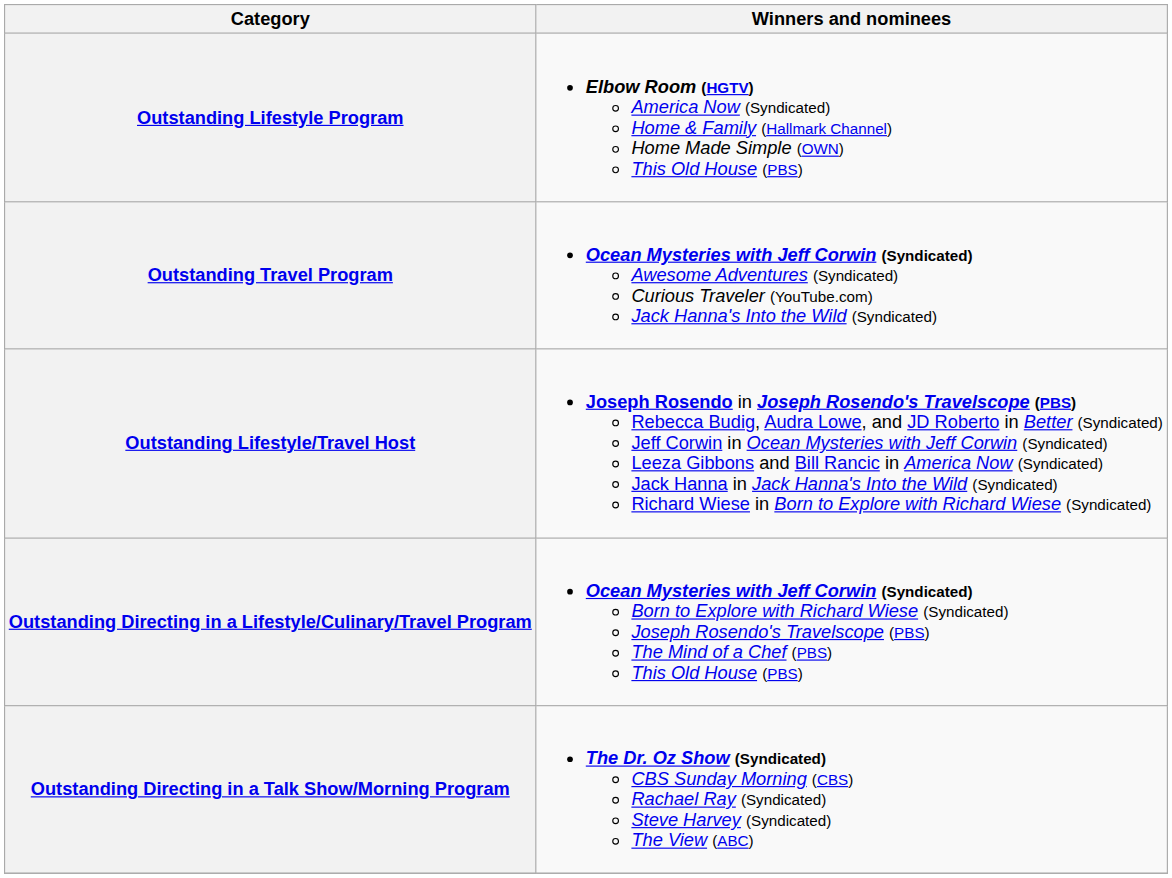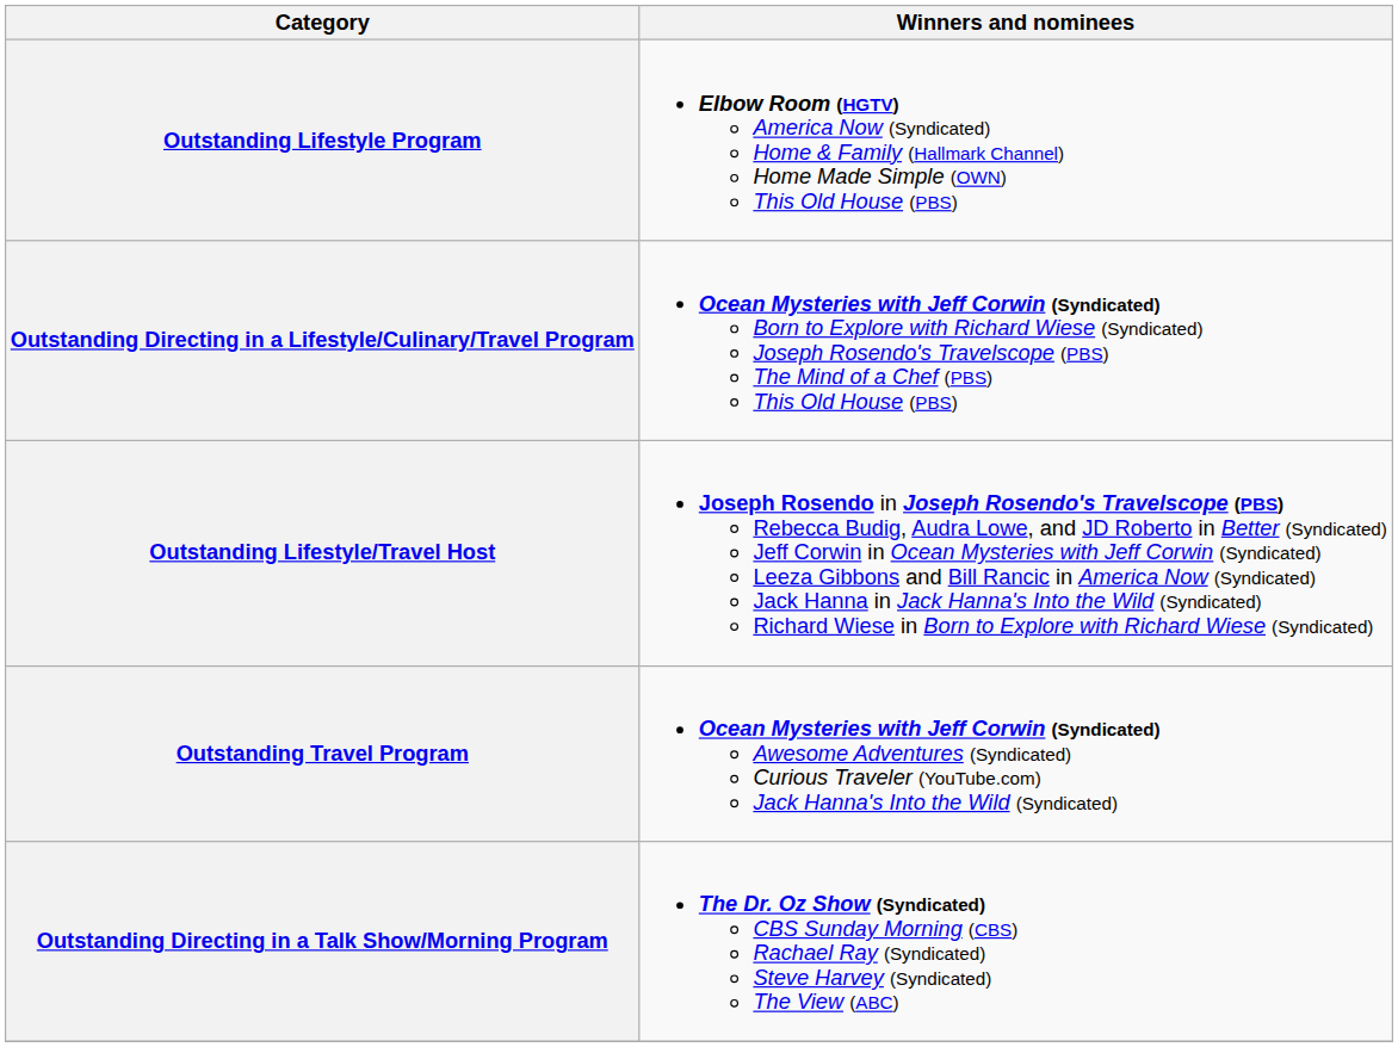rows swapped: Outstanding Travel Program <-> Outstanding Directing in a Lifestyle/Culinary/Travel Program
